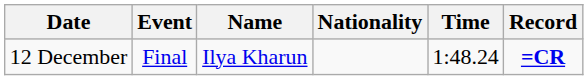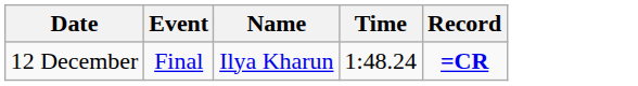- column: Nationality
